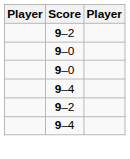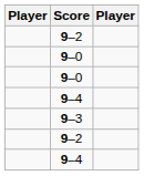+ row: 9–3
